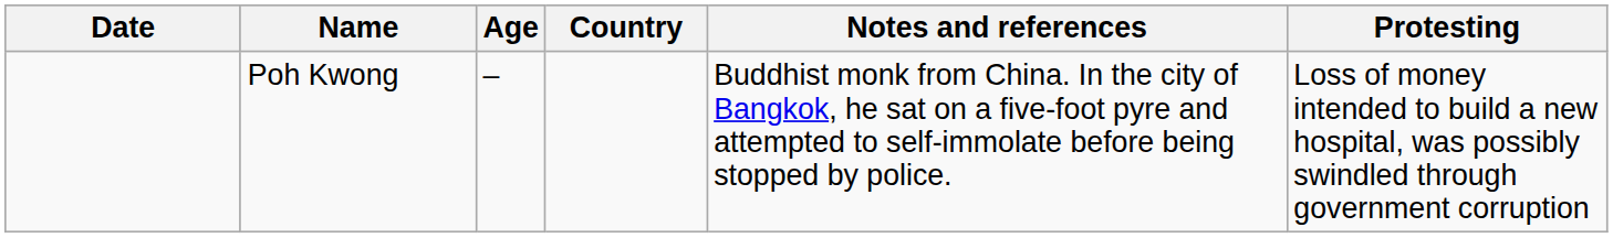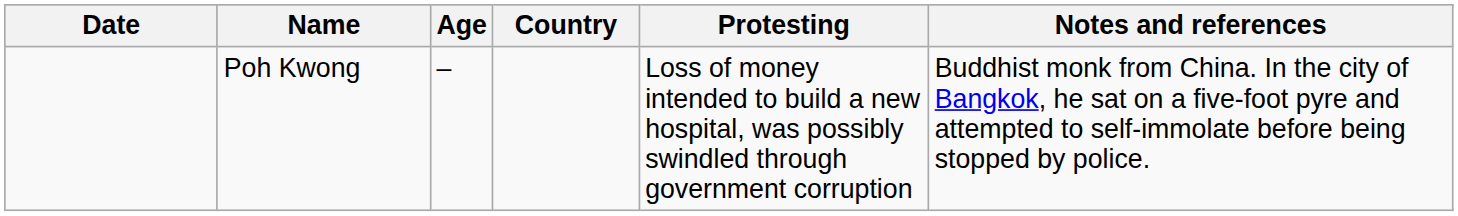columns swapped: Protesting <-> Notes and references
